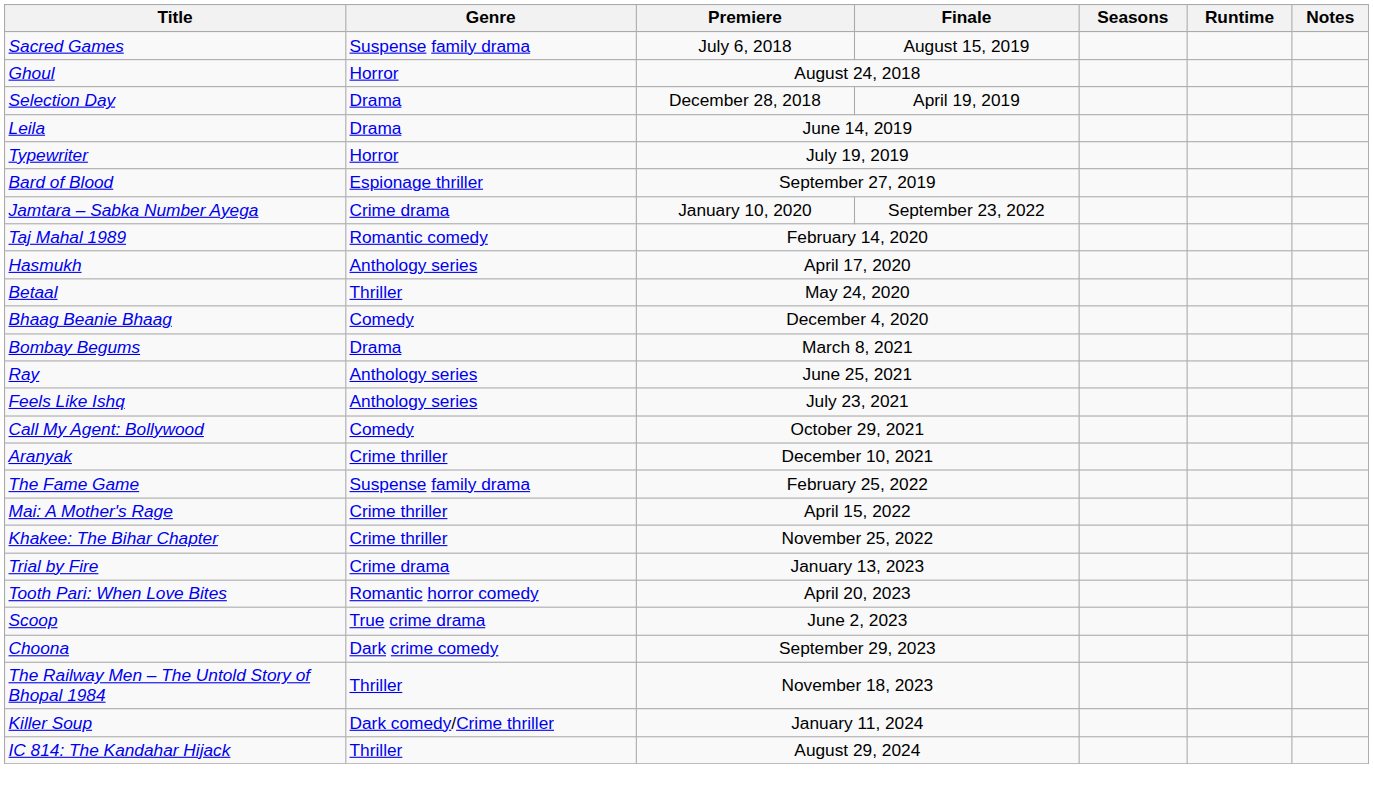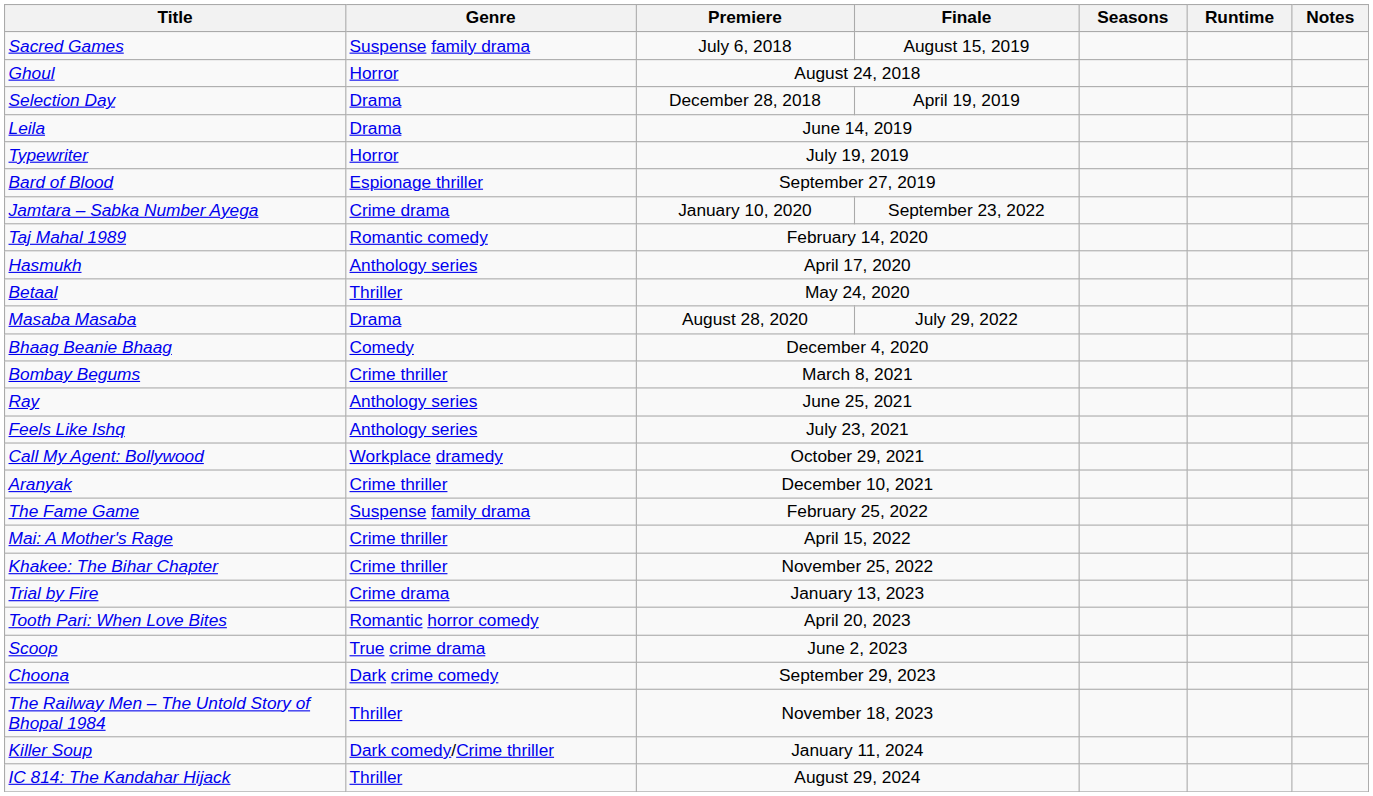+ row: Masaba Masaba | Drama | August 28, 2020 | July 29, 2022
Bombay Begums | Genre: Drama -> Crime thriller
Call My Agent: Bollywood | Genre: Comedy -> Workplace dramedy
